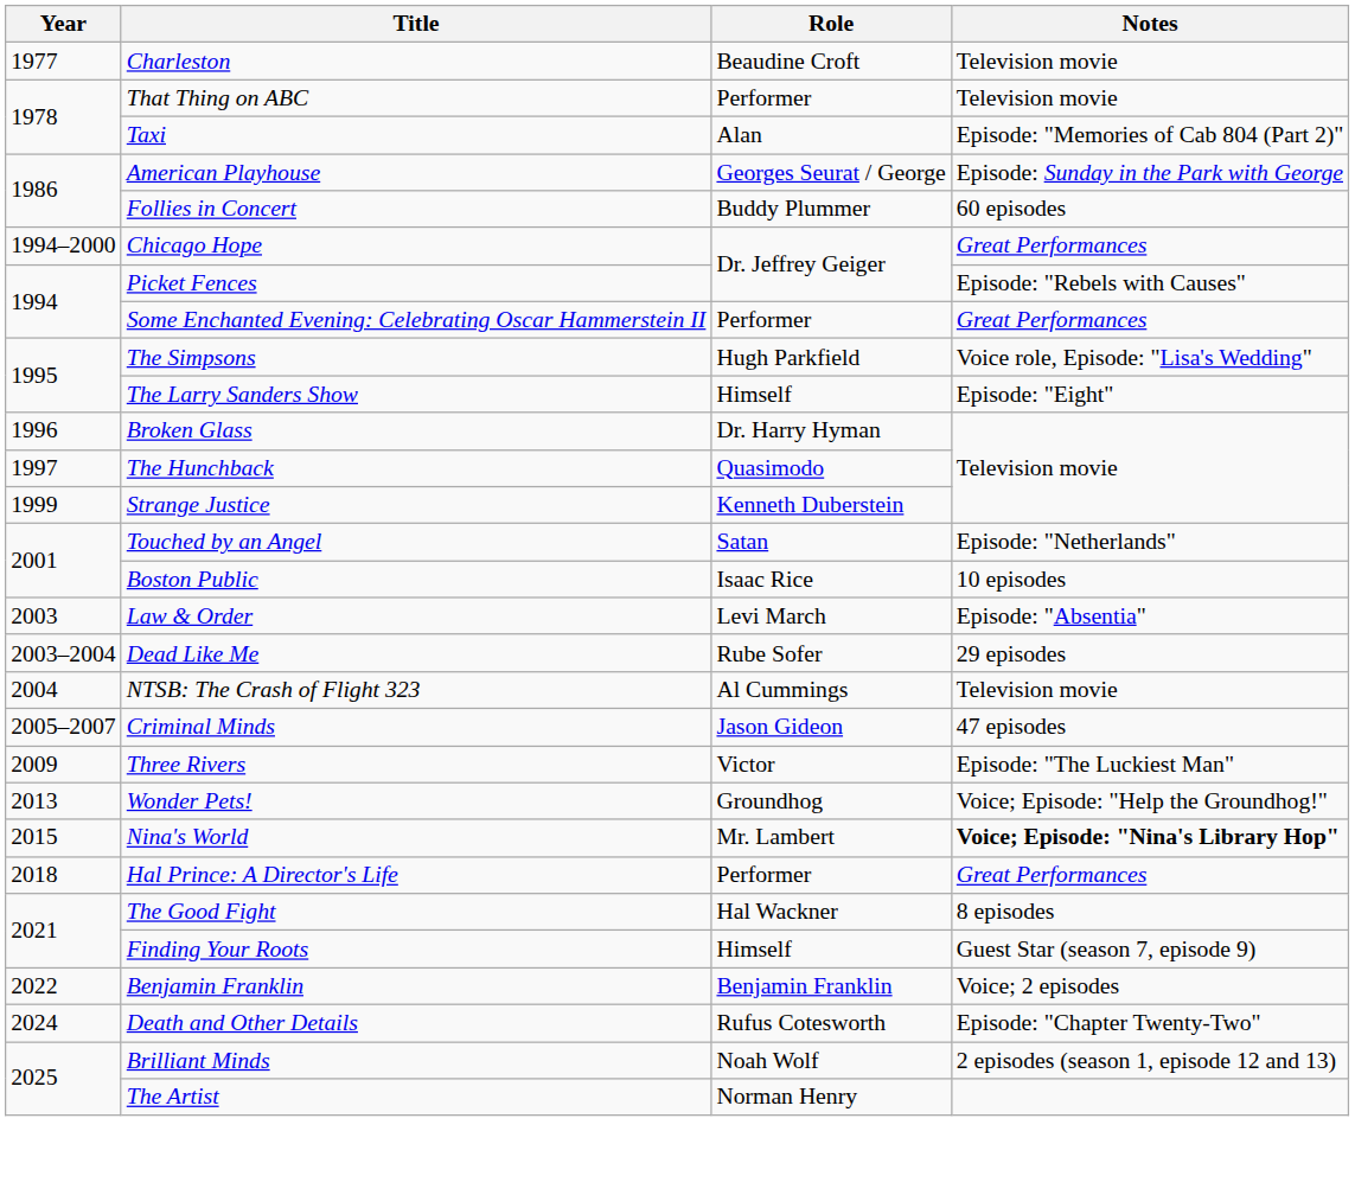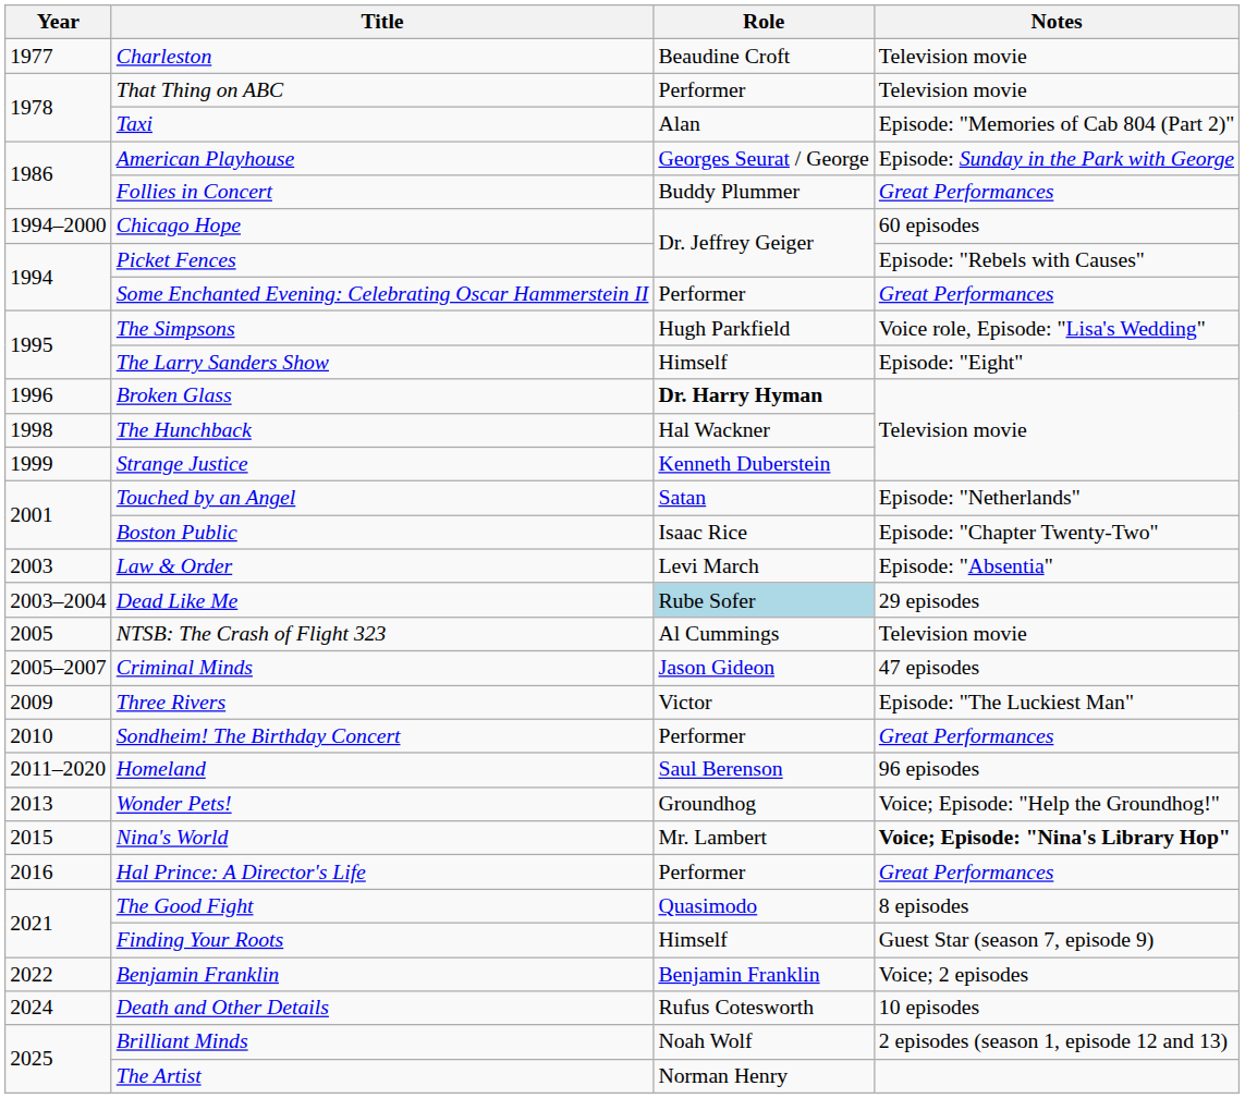Follies in Concert | Notes: 60 episodes -> Great Performances
Chicago Hope | Notes: Great Performances -> 60 episodes
Broken Glass | Role: normal -> bold
The Hunchback | Year: 1997 -> 1998
The Hunchback | Role: Quasimodo -> Hal Wackner
Boston Public | Notes: 10 episodes -> Episode: "Chapter Twenty-Two"
Dead Like Me | Role: no background -> lightblue background
NTSB: The Crash of Flight 323 | Year: 2004 -> 2005
+ row: 2010 | Sondheim! The Birthday Concert | Performer | Great Performances
+ row: 2011–2020 | Homeland | Saul Berenson | 96 episodes
Hal Prince: A Director's Life | Year: 2018 -> 2016
The Good Fight | Role: Hal Wackner -> Quasimodo
Death and Other Details | Notes: Episode: "Chapter Twenty-Two" -> 10 episodes
